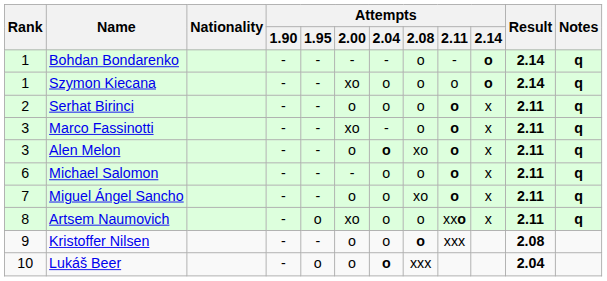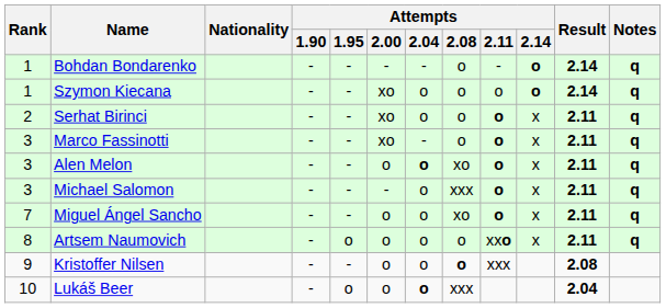Serhat Birinci | Attempts / 2.00: o -> xo
Michael Salomon | Rank: 6 -> 3
Michael Salomon | Attempts / 2.08: o -> xxx
Artsem Naumovich | Attempts / 2.00: xo -> o
